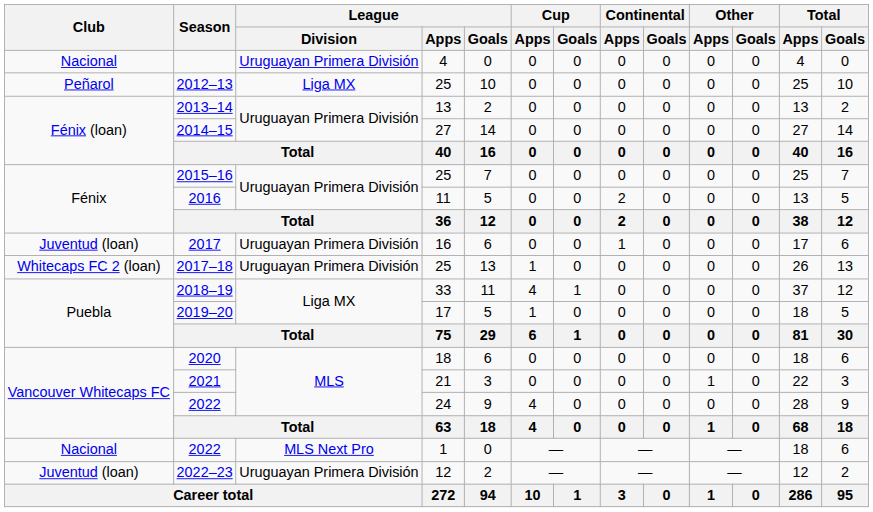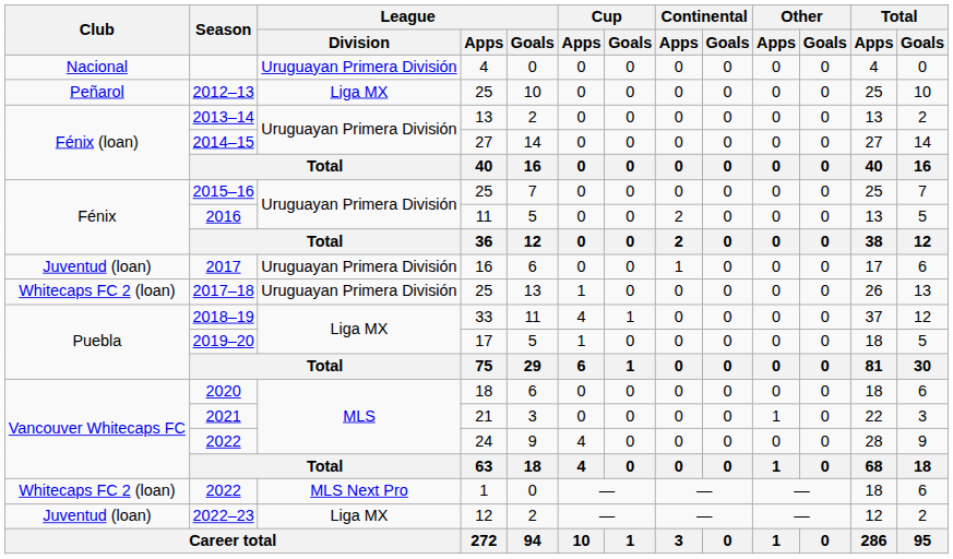2022 / 1 | Club: Nacional -> Whitecaps FC 2 (loan)
2022–23 | League / Division: Uruguayan Primera División -> Liga MX
